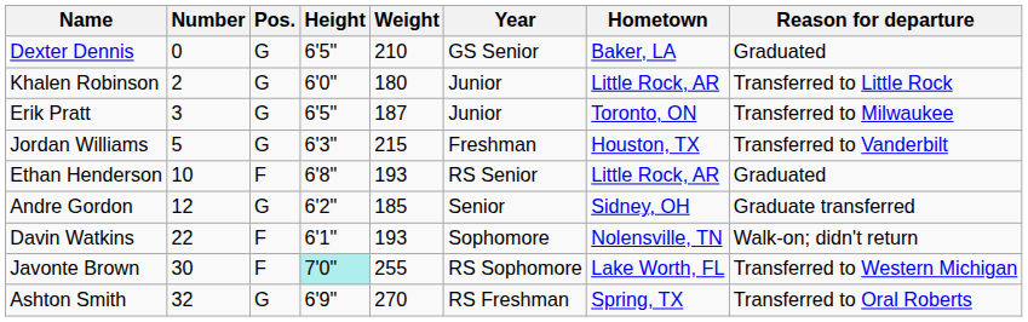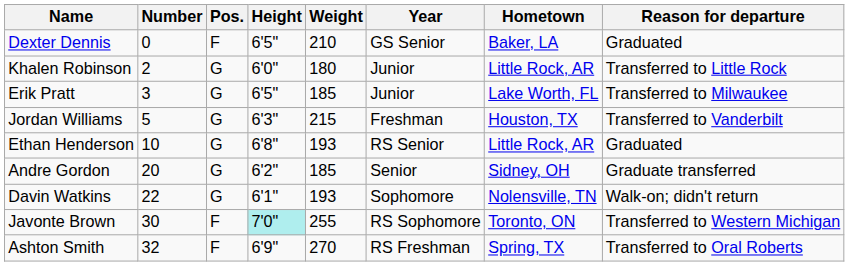Dexter Dennis | Pos.: G -> F
Erik Pratt | Weight: 187 -> 185
Erik Pratt | Hometown: Toronto, ON -> Lake Worth, FL
Ethan Henderson | Pos.: F -> G
Andre Gordon | Number: 12 -> 20
Davin Watkins | Pos.: F -> G
Javonte Brown | Hometown: Lake Worth, FL -> Toronto, ON
Ashton Smith | Pos.: G -> F
